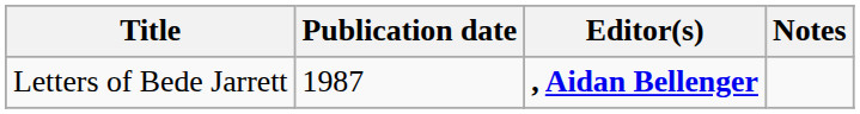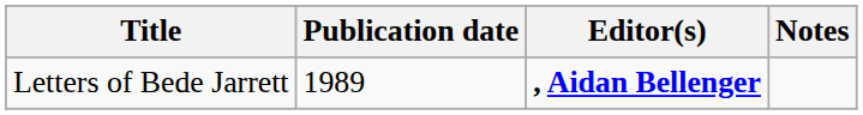Letters of Bede Jarrett | Publication date: 1987 -> 1989
